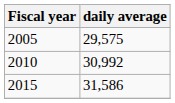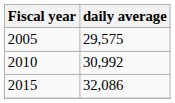2015 | daily average: 31,586 -> 32,086
